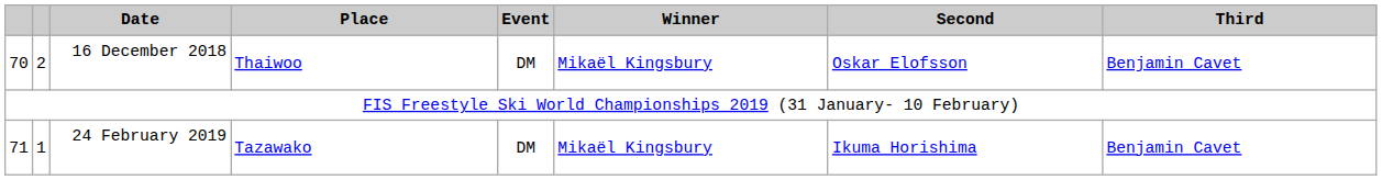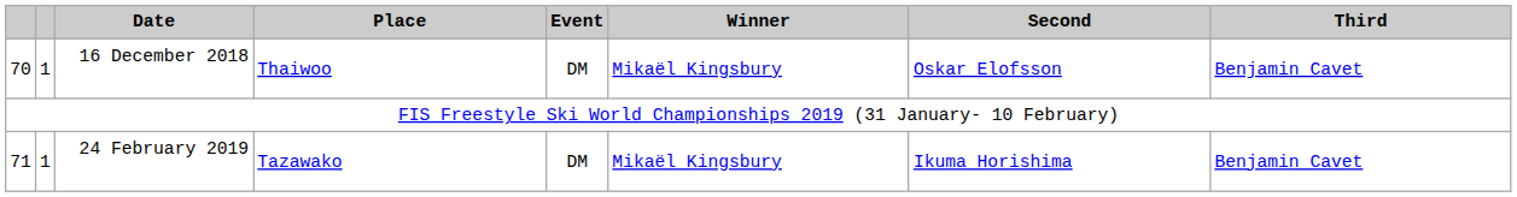16 December 2018 | column 2: 2 -> 1
